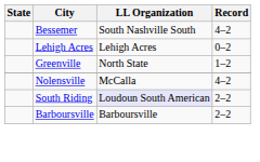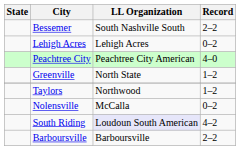Bessemer | Record: 4–2 -> 2–2
+ row: Peachtree City | Peachtree City American | 4–0
+ row: Taylors | Northwood | 1–2
Nolensville | Record: 4–2 -> 0–2
South Riding | Record: 2–2 -> 4–2
